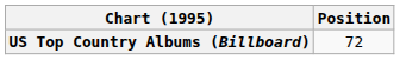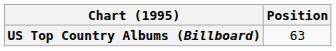US Top Country Albums (Billboard) | Position: 72 -> 63
